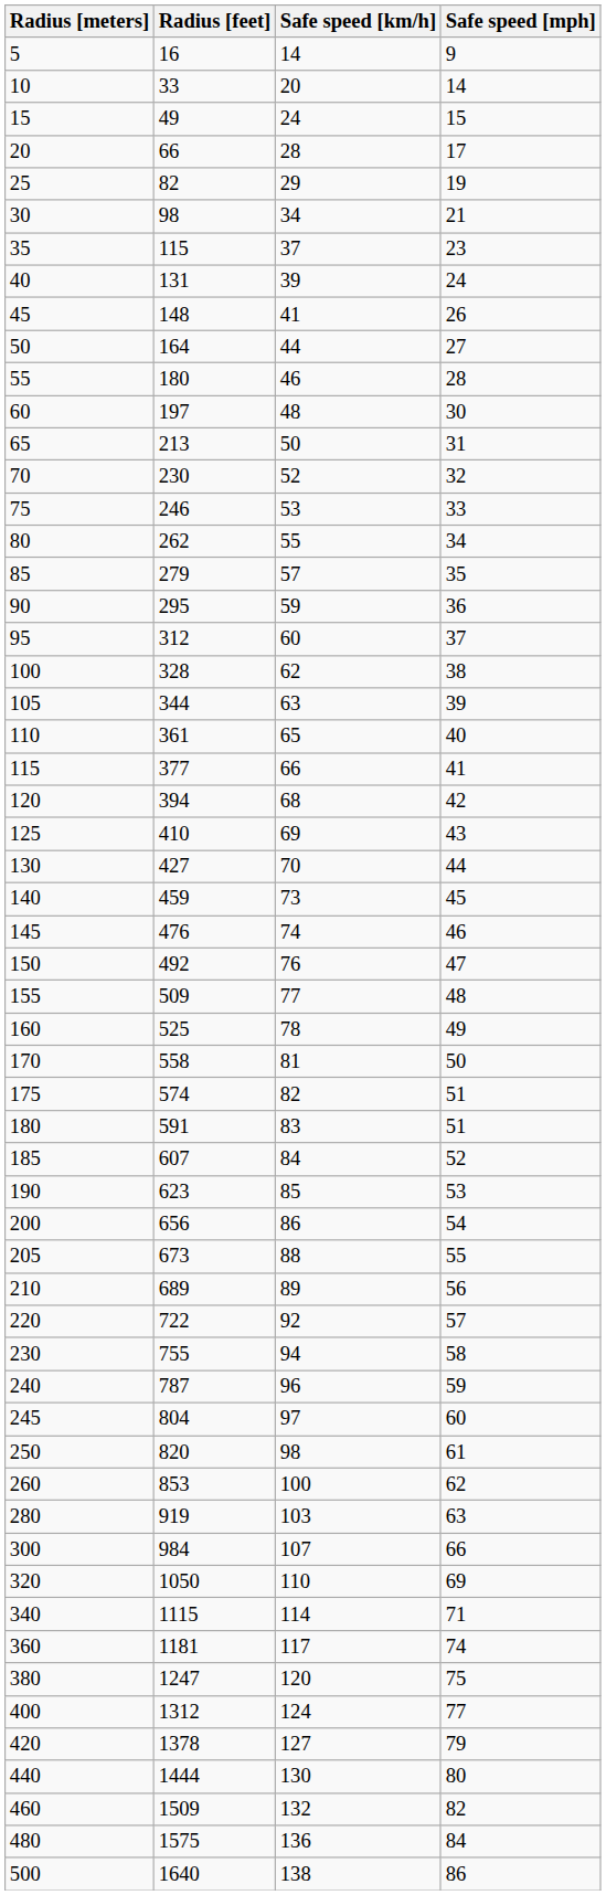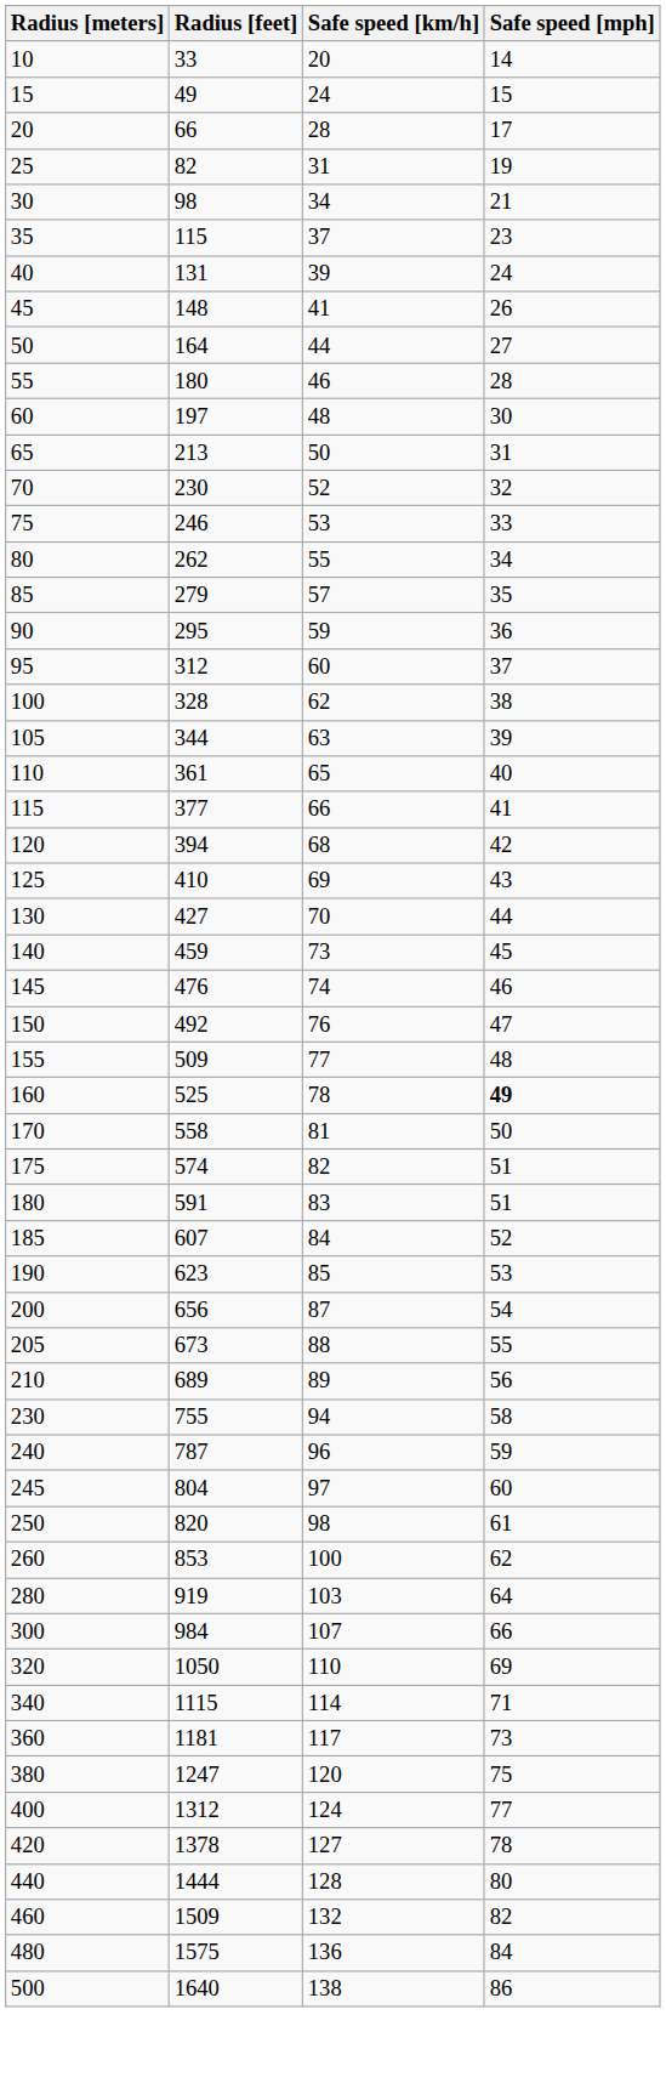- row: 5 | 16 | 14 | 9
25 | Safe speed [km/h]: 29 -> 31
160 | Safe speed [mph]: normal -> bold
200 | Safe speed [km/h]: 86 -> 87
- row: 220 | 722 | 92 | 57
280 | Safe speed [mph]: 63 -> 64
360 | Safe speed [mph]: 74 -> 73
420 | Safe speed [mph]: 79 -> 78
440 | Safe speed [km/h]: 130 -> 128
